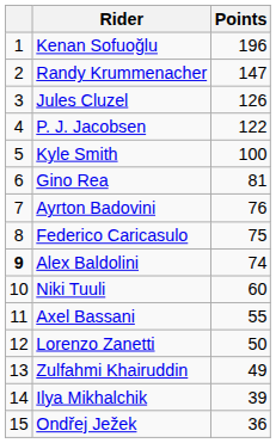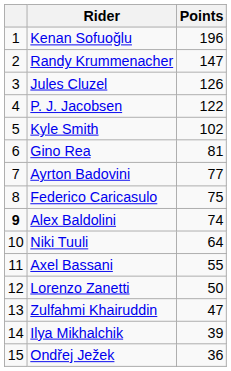Kyle Smith | Points: 100 -> 102
Ayrton Badovini | Points: 76 -> 77
Niki Tuuli | Points: 60 -> 64
Zulfahmi Khairuddin | Points: 49 -> 47
